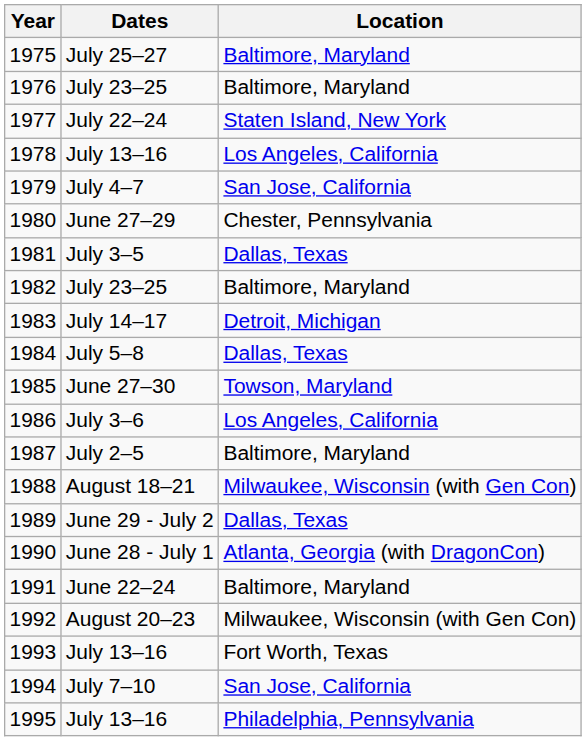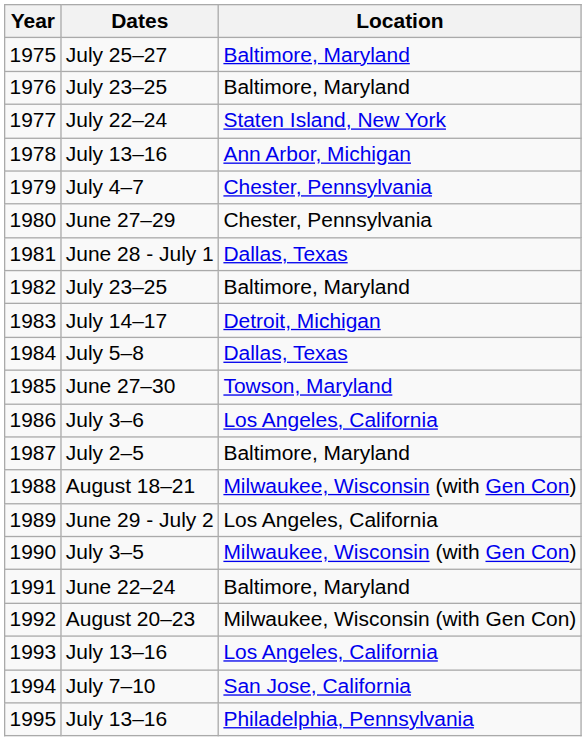1978 | Location: Los Angeles, California -> Ann Arbor, Michigan
1979 | Location: San Jose, California -> Chester, Pennsylvania
1981 | Dates: July 3–5 -> June 28 - July 1
1989 | Location: Dallas, Texas -> Los Angeles, California
1990 | Dates: June 28 - July 1 -> July 3–5
1990 | Location: Atlanta, Georgia (with DragonCon) -> Milwaukee, Wisconsin (with Gen Con)
1993 | Location: Fort Worth, Texas -> Los Angeles, California
